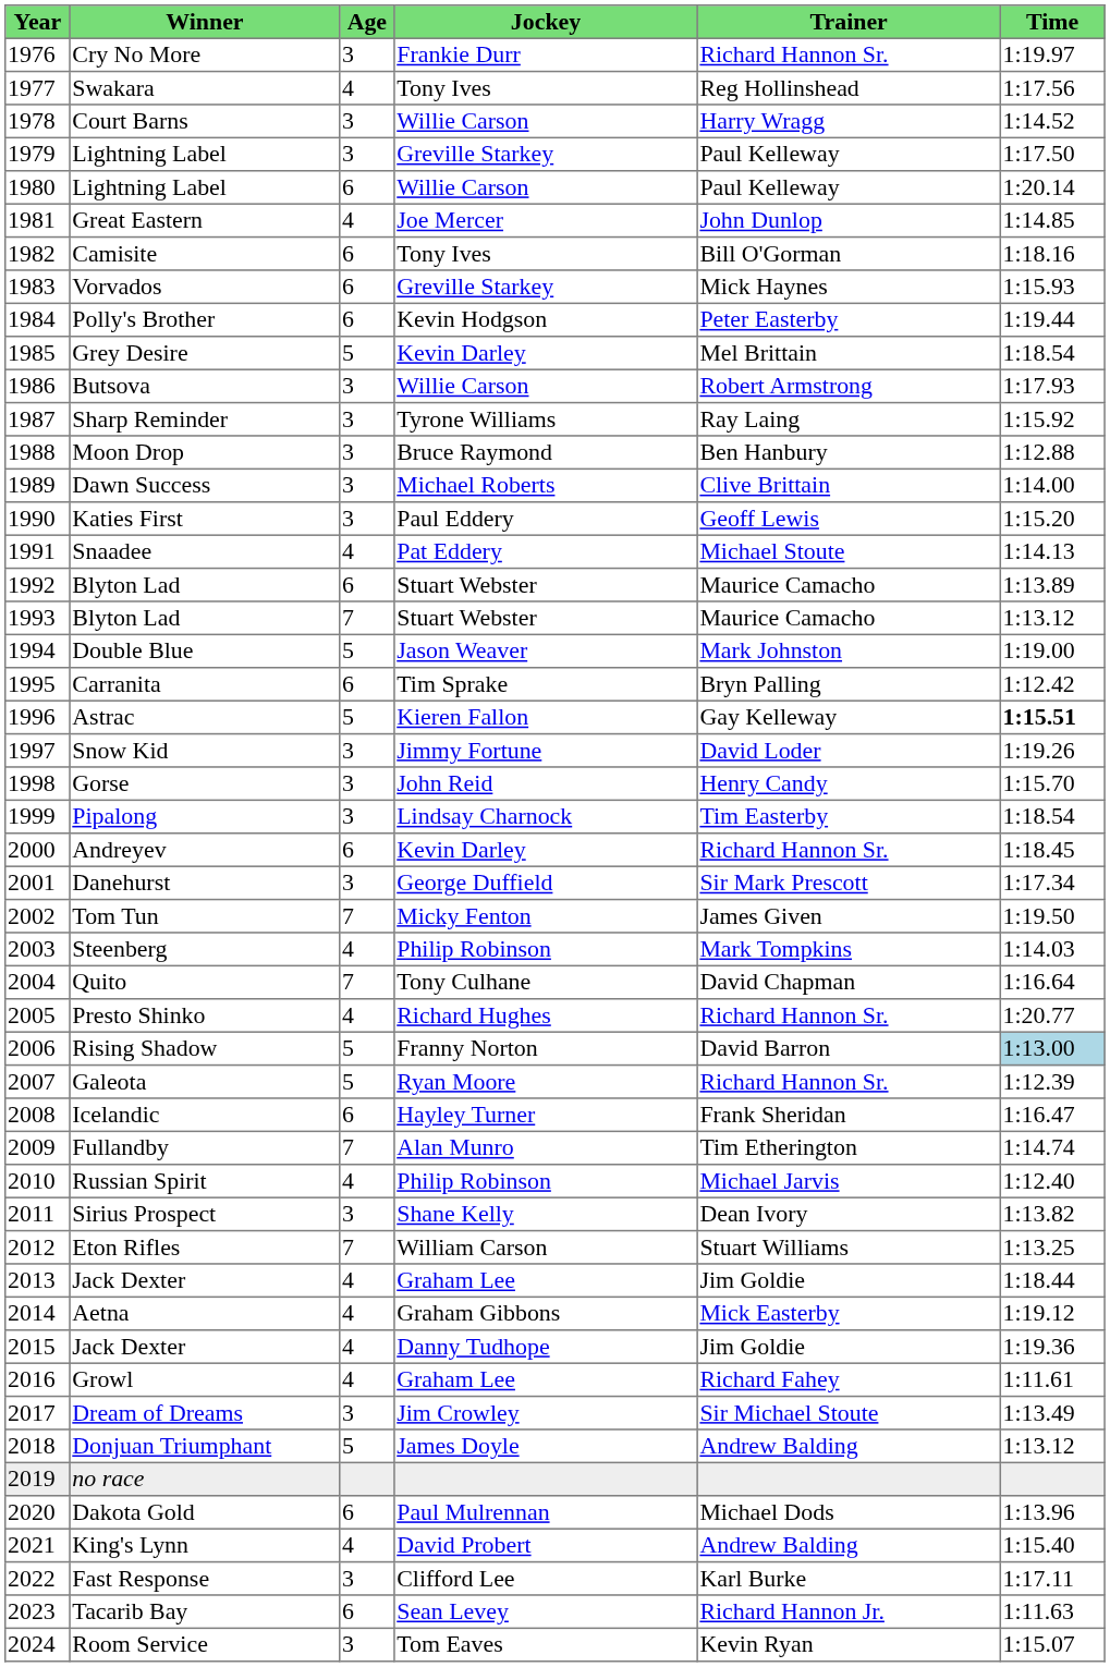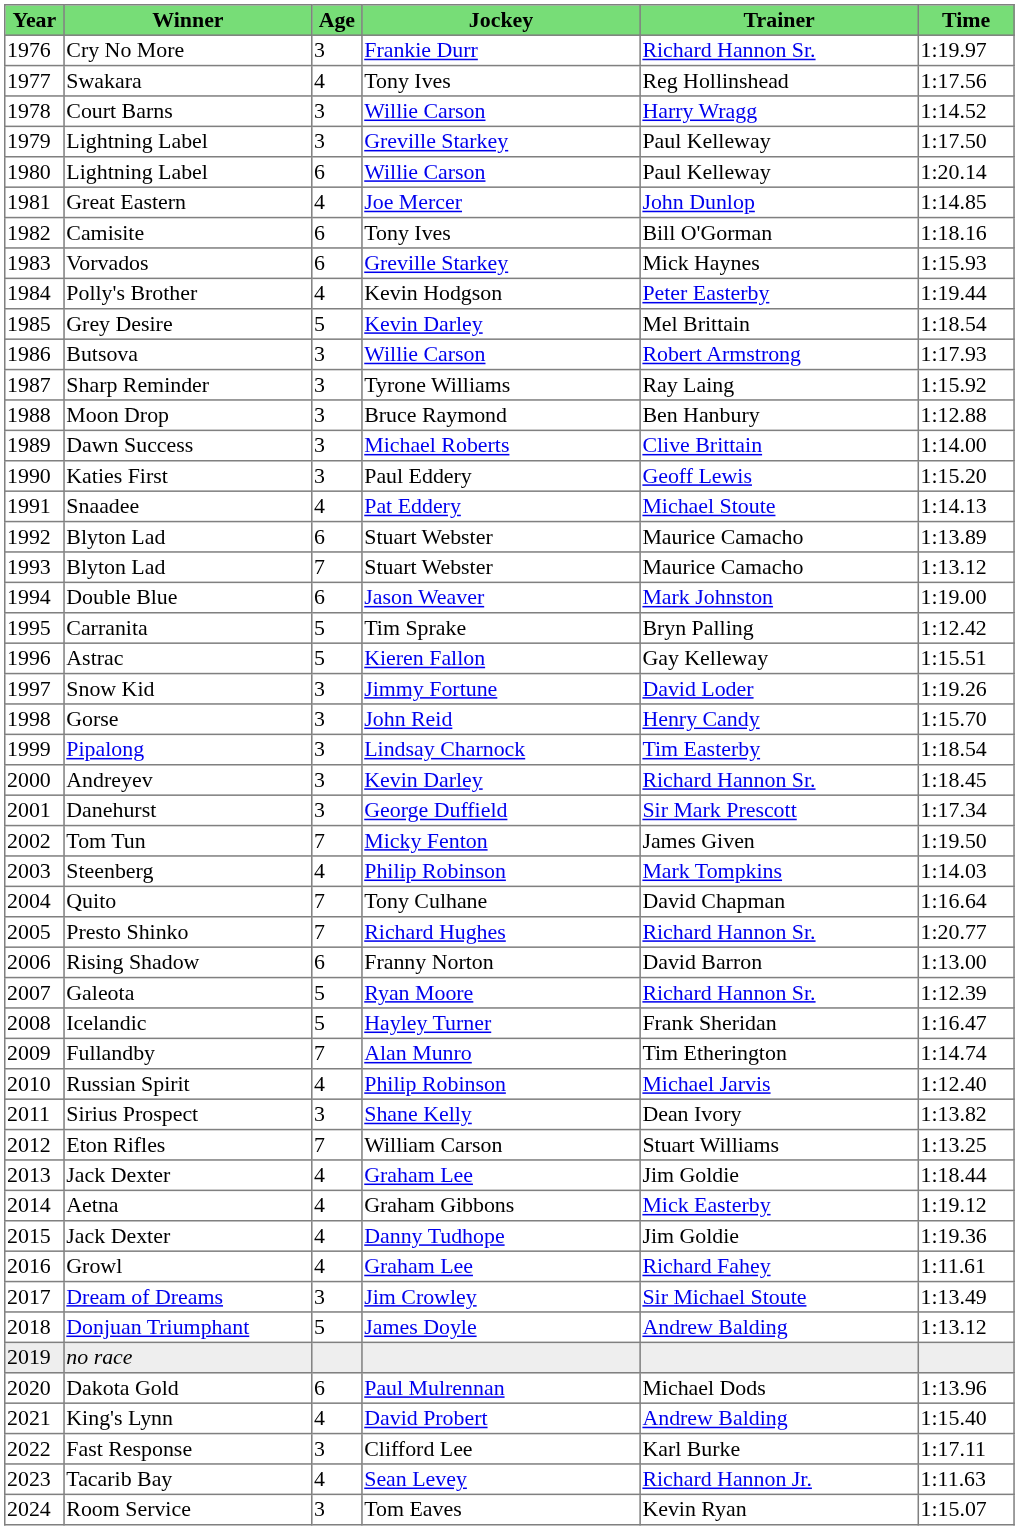Polly's Brother | Age: 6 -> 4
Double Blue | Age: 5 -> 6
Carranita | Age: 6 -> 5
Astrac | Time: bold -> normal
Andreyev | Age: 6 -> 3
Presto Shinko | Age: 4 -> 7
Rising Shadow | Age: 5 -> 6
Rising Shadow | Time: lightblue background -> no background
Icelandic | Age: 6 -> 5
Tacarib Bay | Age: 6 -> 4
